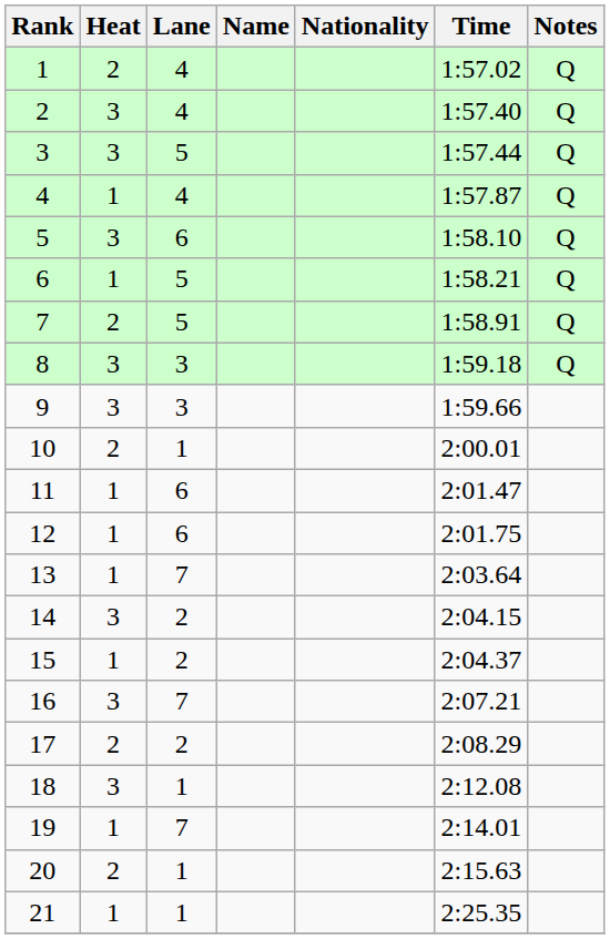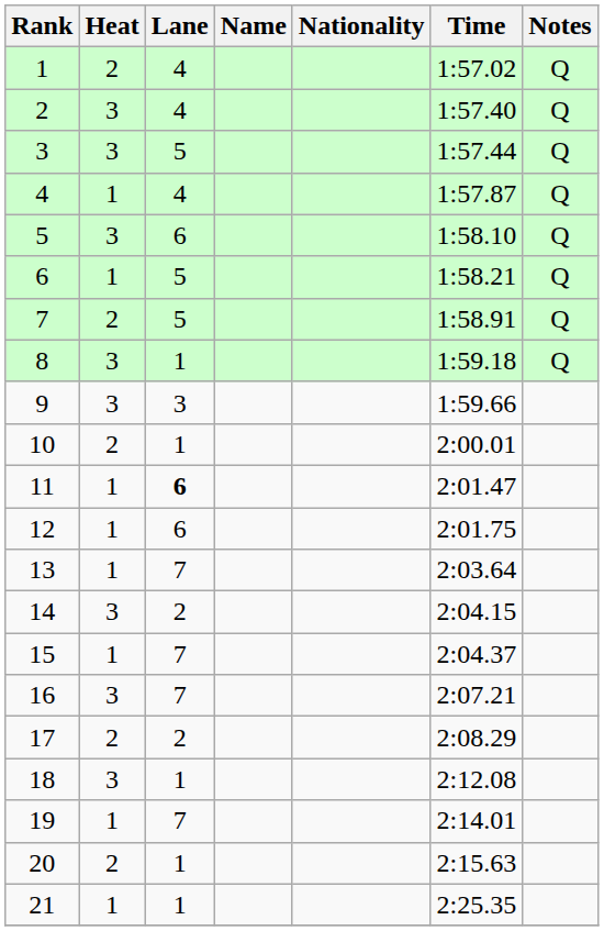8 | Lane: 3 -> 1
11 | Lane: normal -> bold
15 | Lane: 2 -> 7
